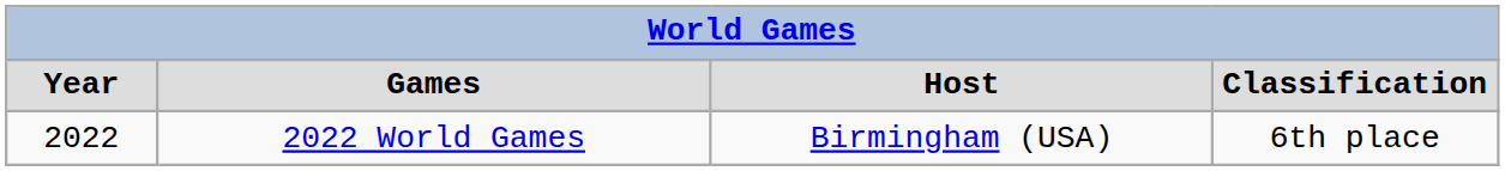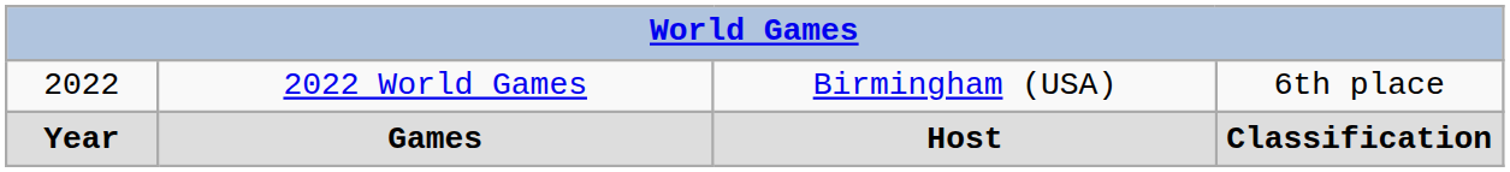rows swapped: Year <-> 2022
